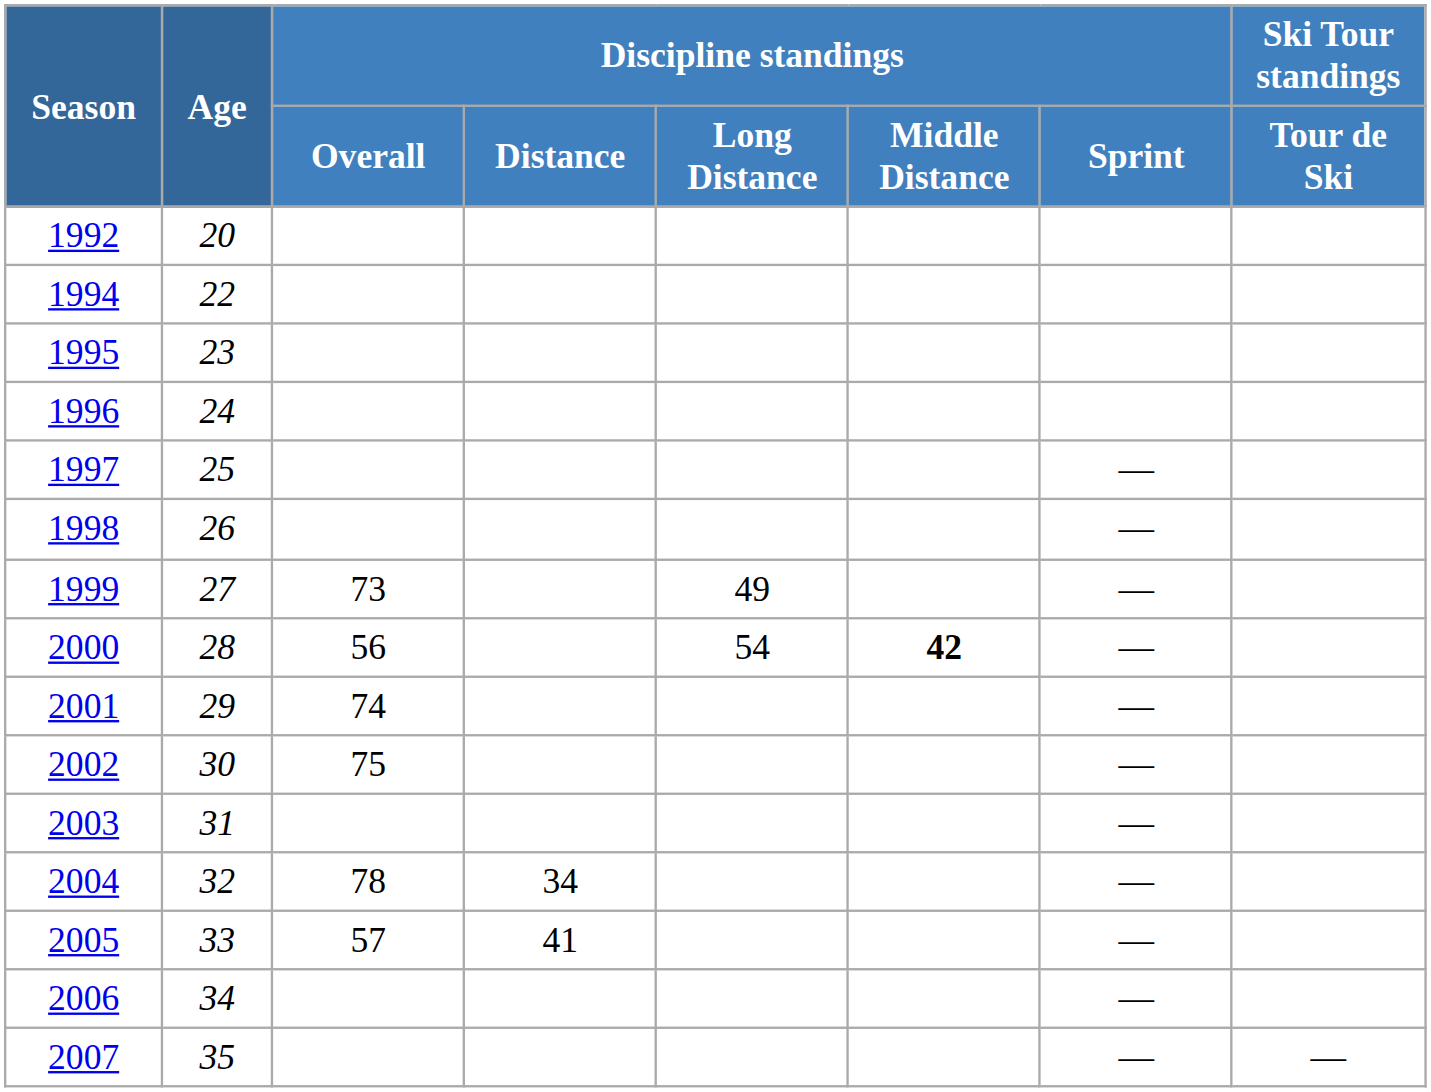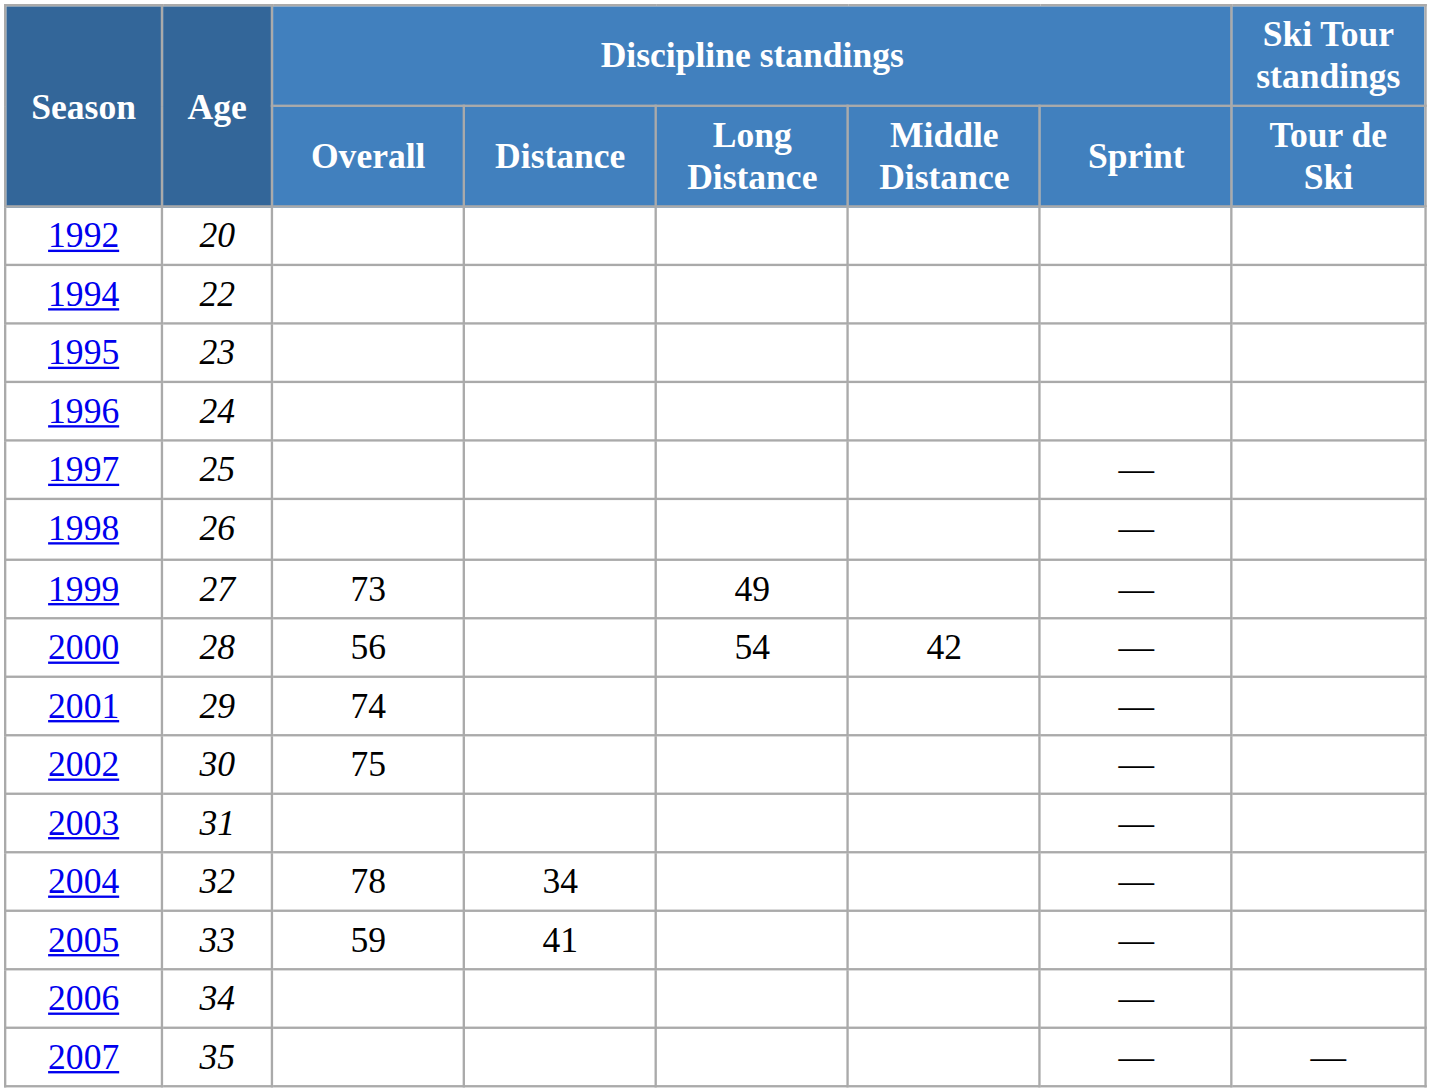2000 | Discipline standings / Middle Distance: bold -> normal
2005 | Discipline standings / Overall: 57 -> 59
